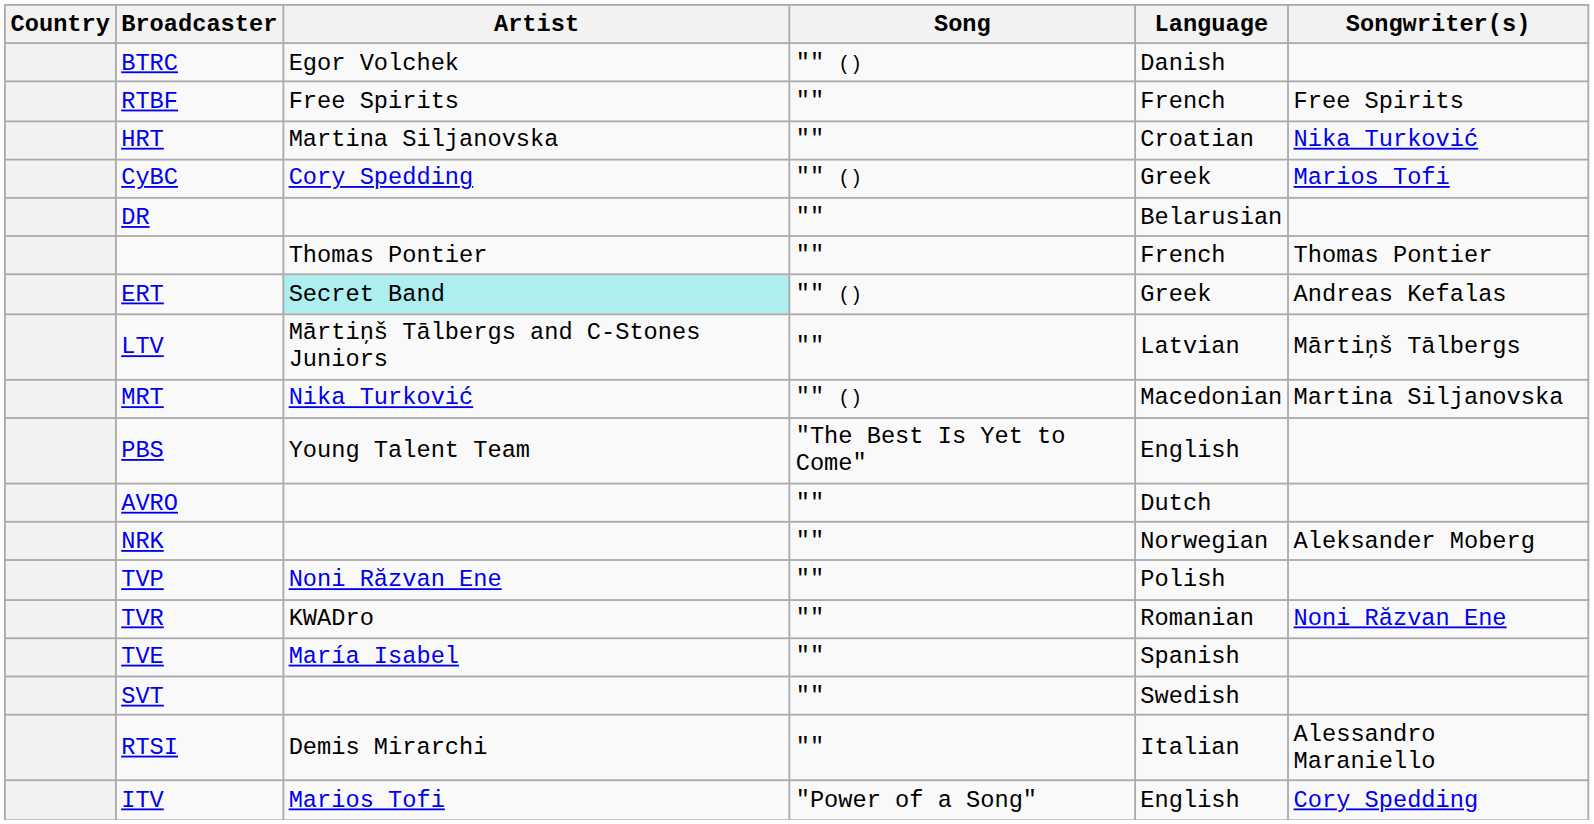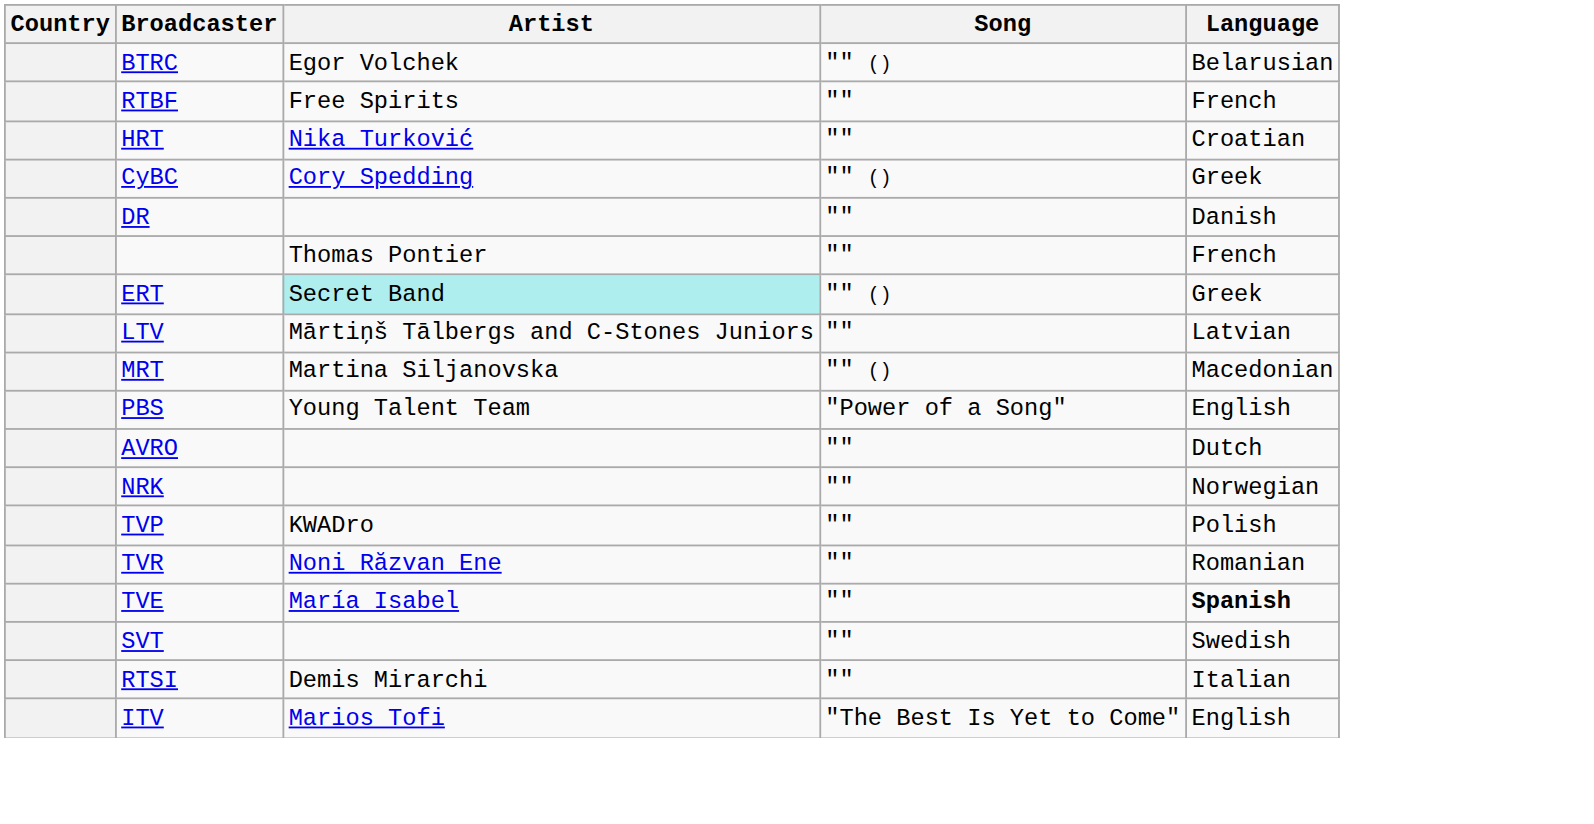- column: Songwriter(s) | Free Spirits | Nika Turković | Marios Tofi | Thomas Pontier | Andreas Kefalas | Mārtiņš Tālbergs | Martina Siljanovska | Aleksander Moberg | Noni Răzvan Ene | Alessandro Maraniello | Cory Spedding
BTRC | Language: Danish -> Belarusian
HRT | Artist: Martina Siljanovska -> Nika Turković
DR | Language: Belarusian -> Danish
MRT | Artist: Nika Turković -> Martina Siljanovska
PBS | Song: "The Best Is Yet to Come" -> "Power of a Song"
TVP | Artist: Noni Răzvan Ene -> KWADro
TVR | Artist: KWADro -> Noni Răzvan Ene
TVE | Language: normal -> bold
ITV | Song: "Power of a Song" -> "The Best Is Yet to Come"
